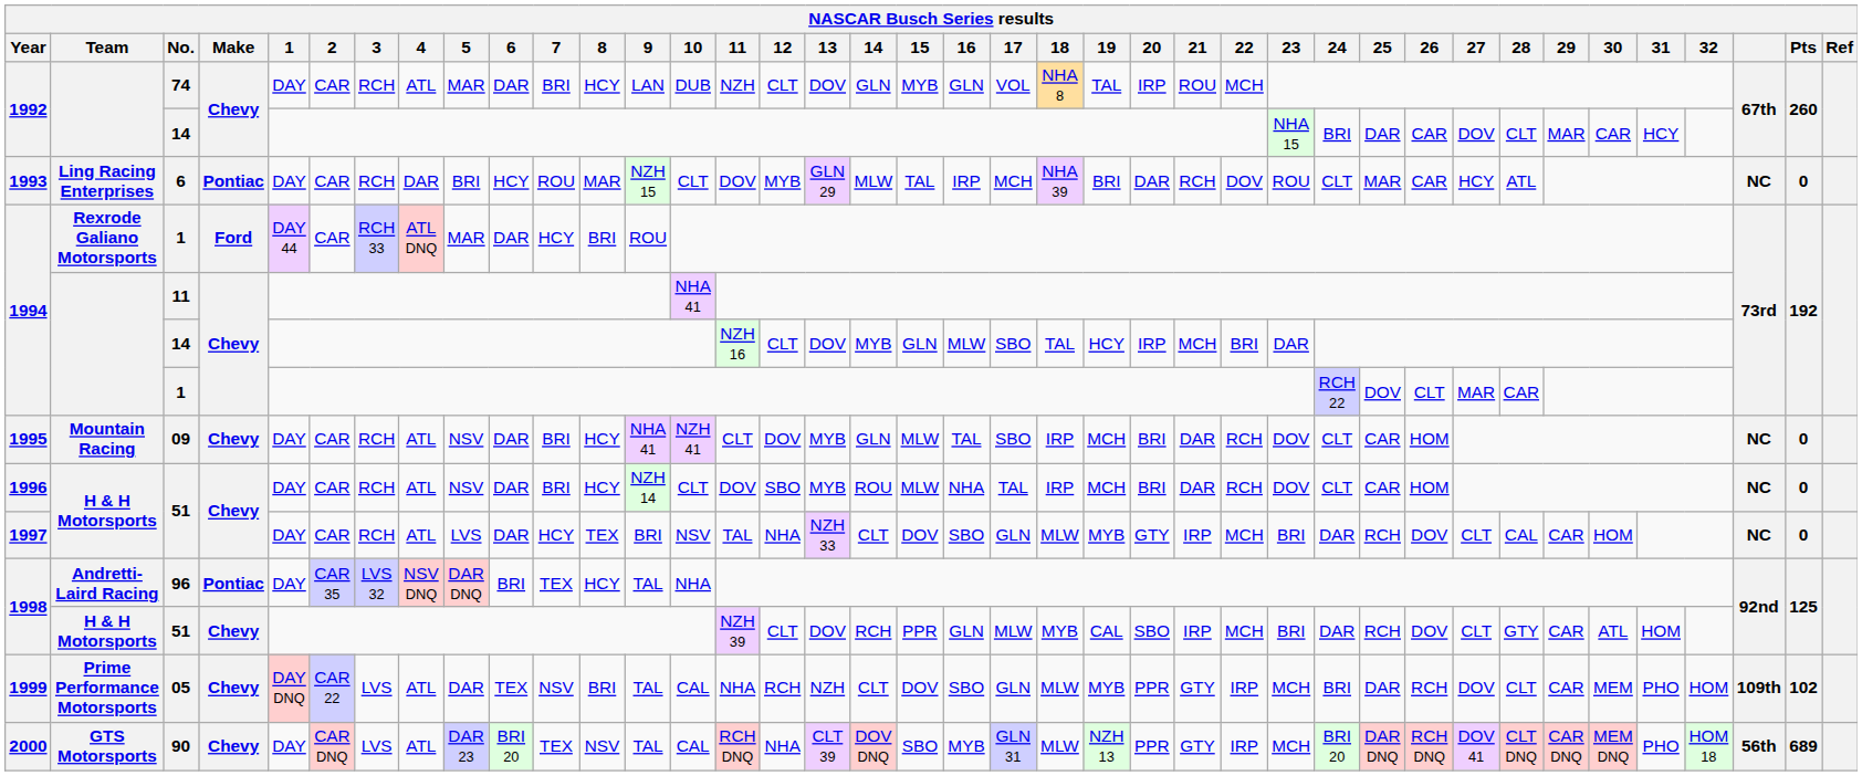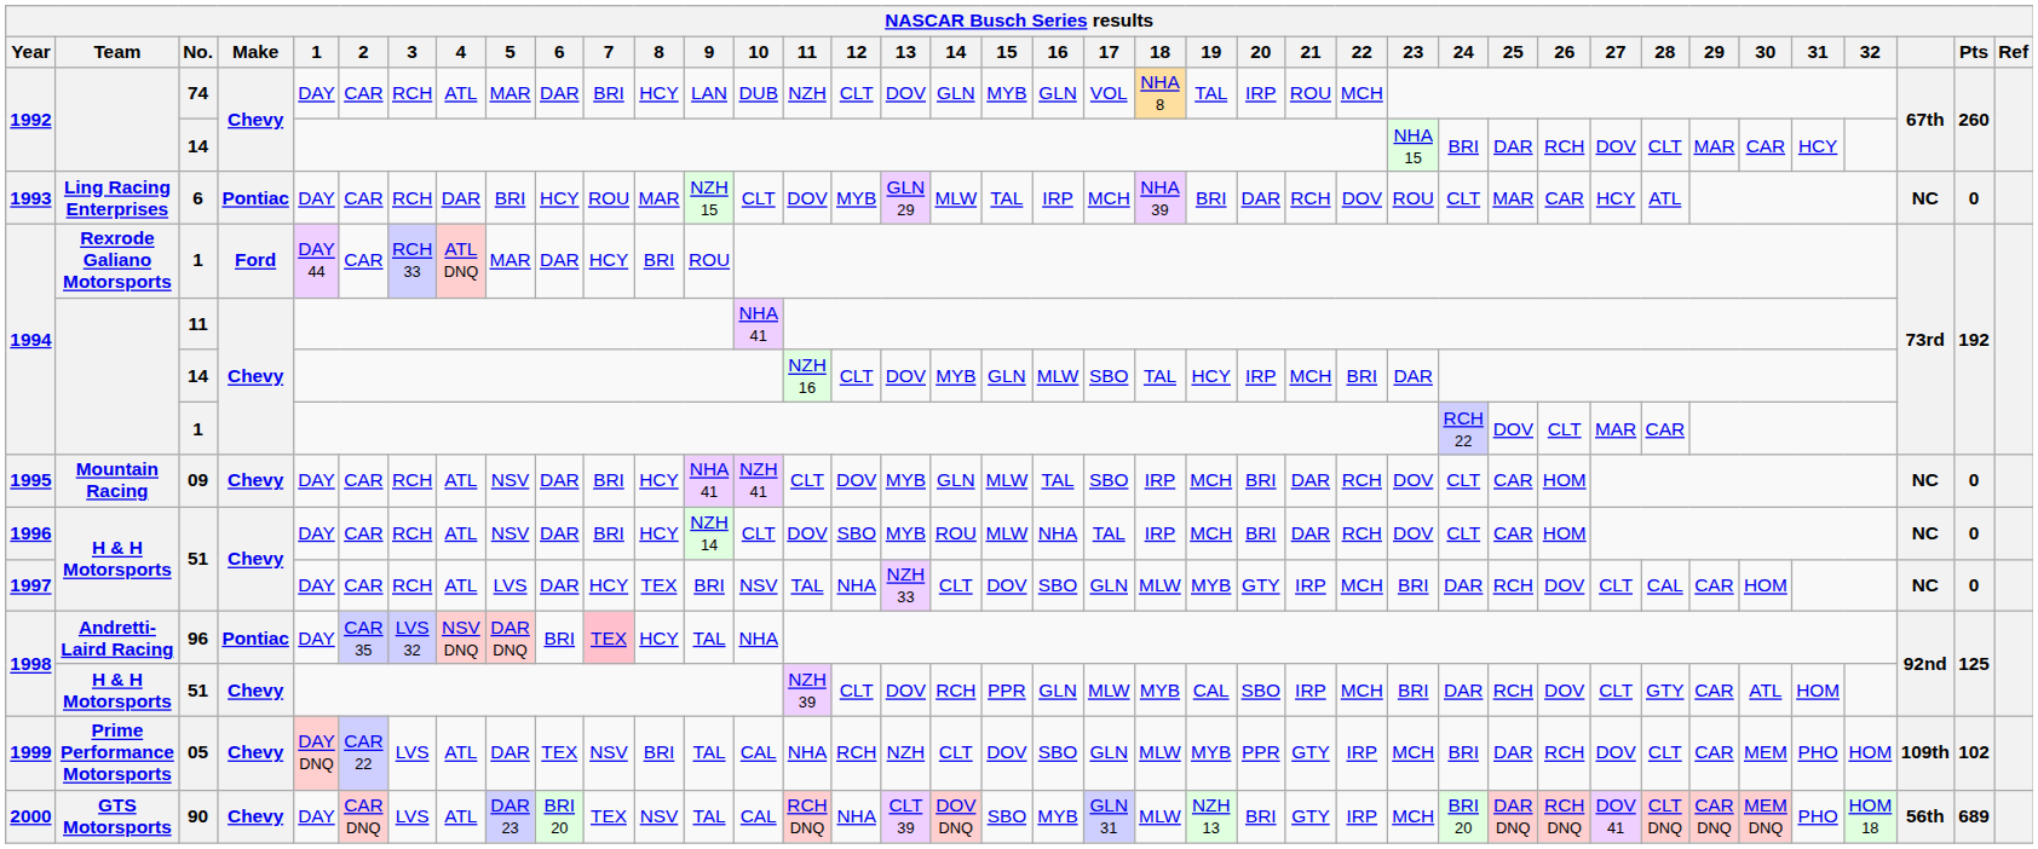1992 / 14 | 26: CAR -> RCH
96 | 7: no background -> pink background
90 | 20: PPR -> BRI
